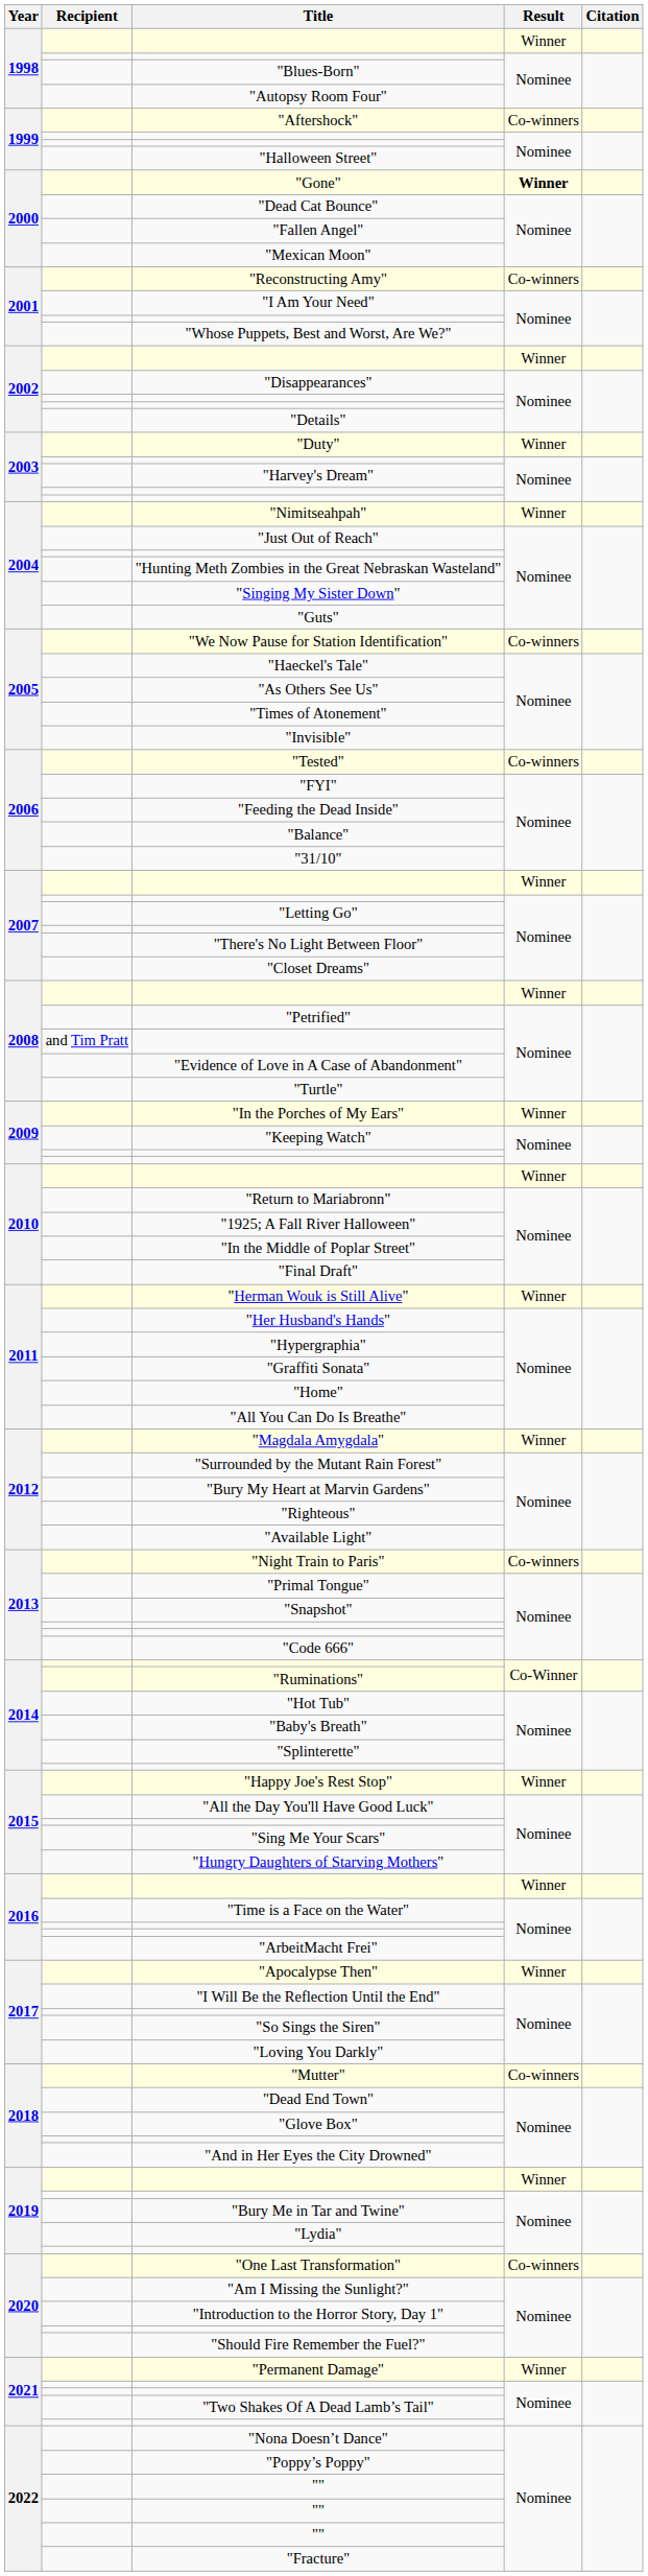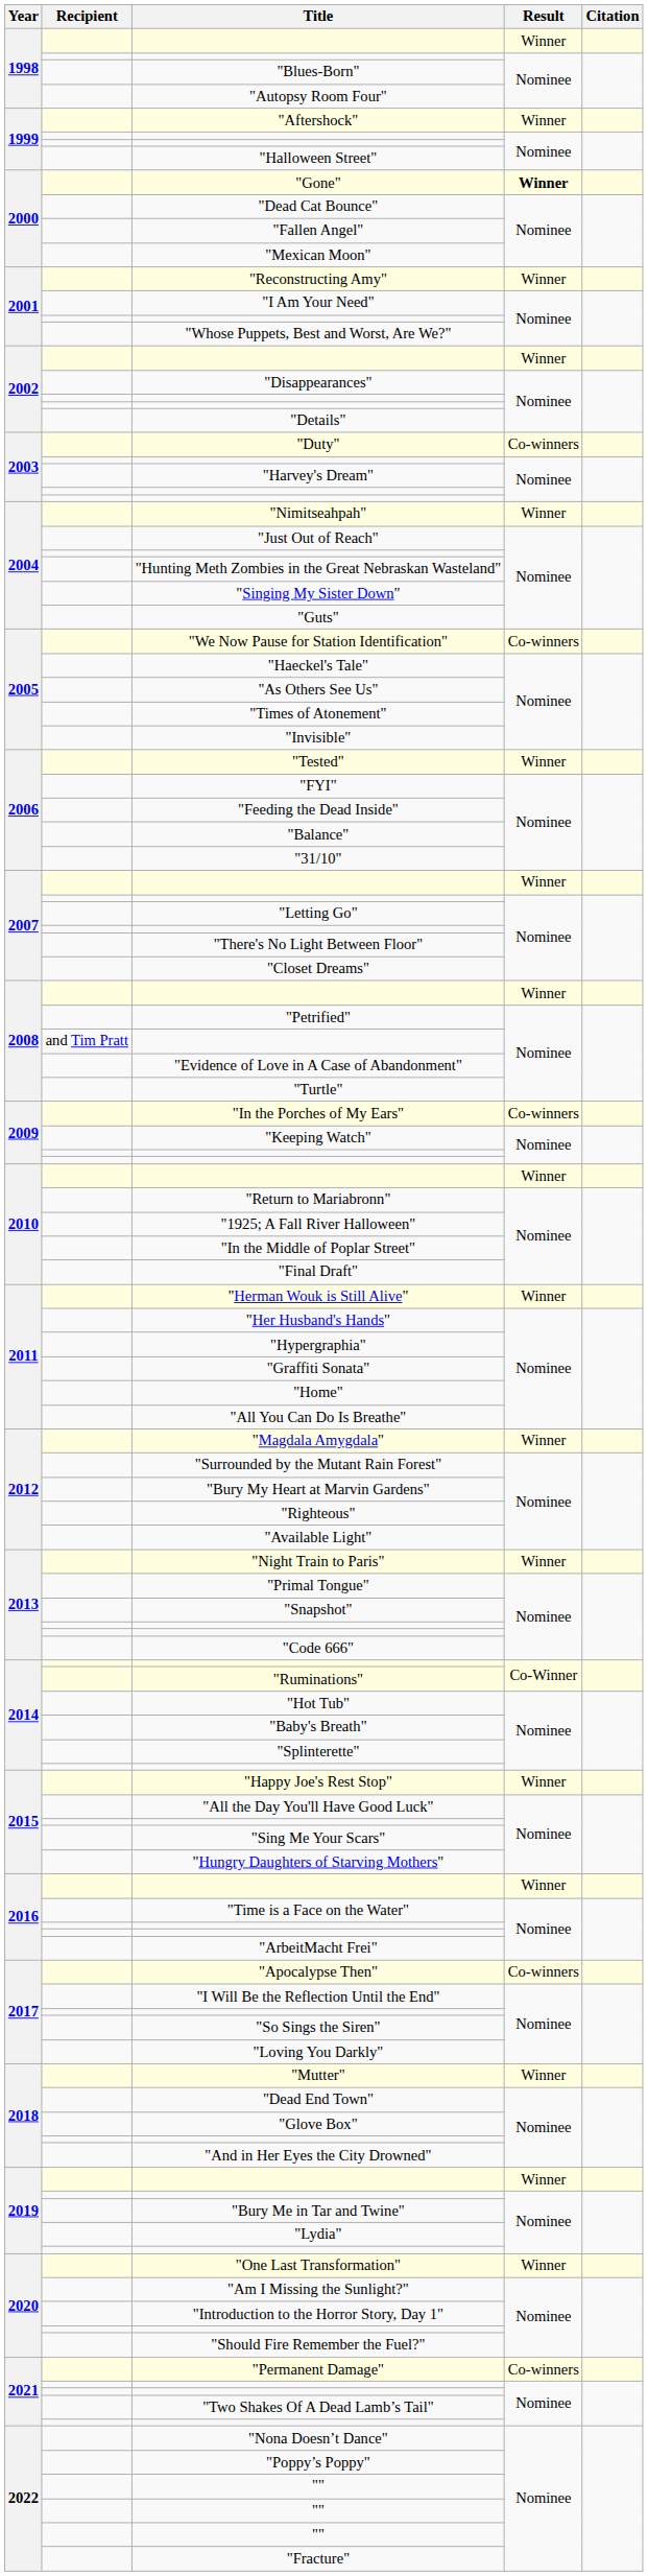"Aftershock" | Result: Co-winners -> Winner
"Reconstructing Amy" | Result: Co-winners -> Winner
"Duty" | Result: Winner -> Co-winners
"Tested" | Result: Co-winners -> Winner
"In the Porches of My Ears" | Result: Winner -> Co-winners
"Night Train to Paris" | Result: Co-winners -> Winner
"Apocalypse Then" | Result: Winner -> Co-winners
"Mutter" | Result: Co-winners -> Winner
"One Last Transformation" | Result: Co-winners -> Winner
"Permanent Damage" | Result: Winner -> Co-winners
